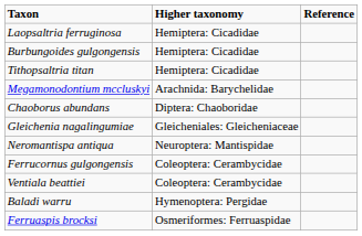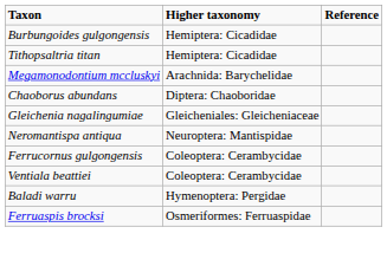- row: Laopsaltria ferruginosa | Hemiptera: Cicadidae
